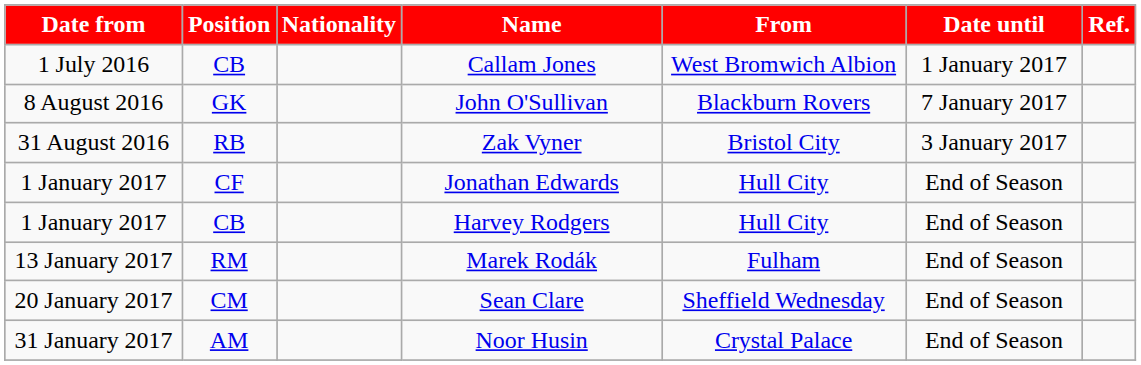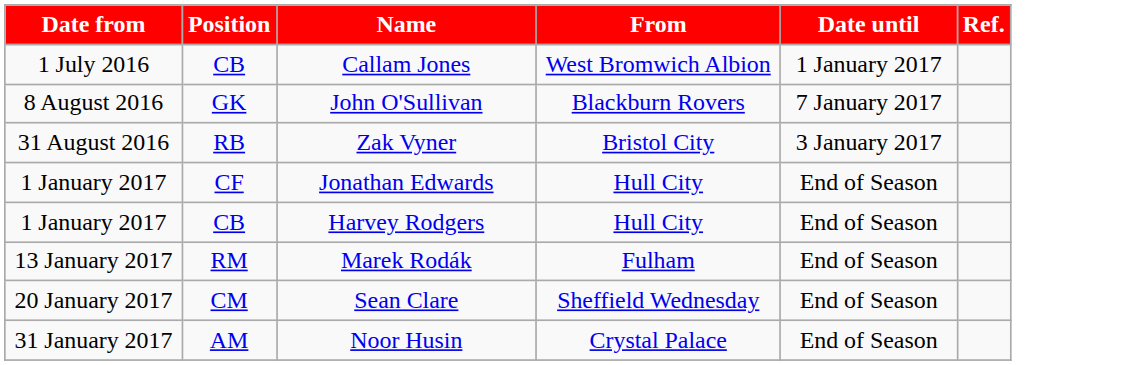- column: Nationality
